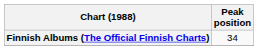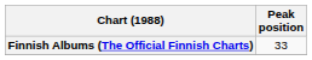Finnish Albums (The Official Finnish Charts) | Peak position: 34 -> 33
